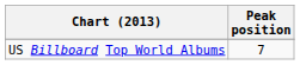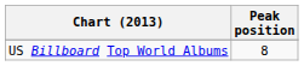US Billboard Top World Albums | Peak position: 7 -> 8
